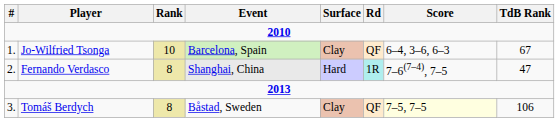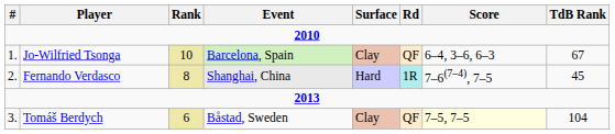Fernando Verdasco | TdB Rank: 47 -> 45
Tomáš Berdych | Rank: 8 -> 6
Tomáš Berdych | TdB Rank: 106 -> 104
